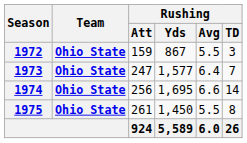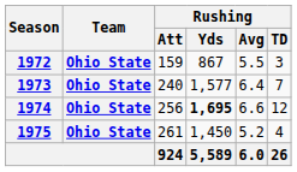1973 | Rushing / Att: 247 -> 240
1974 | Rushing / Yds: normal -> bold
1974 | Rushing / TD: 14 -> 12
1975 | Rushing / Avg: 5.5 -> 5.2
1975 | Rushing / TD: 8 -> 4
